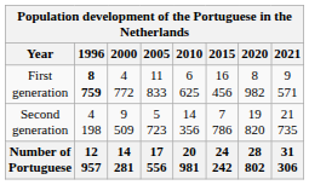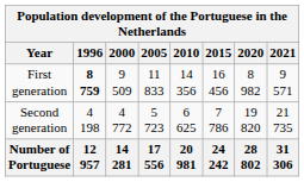First generation | 2000: 4 772 -> 9 509
First generation | 2010: 6 625 -> 14 356
Second generation | 2000: 9 509 -> 4 772
Second generation | 2010: 14 356 -> 6 625
